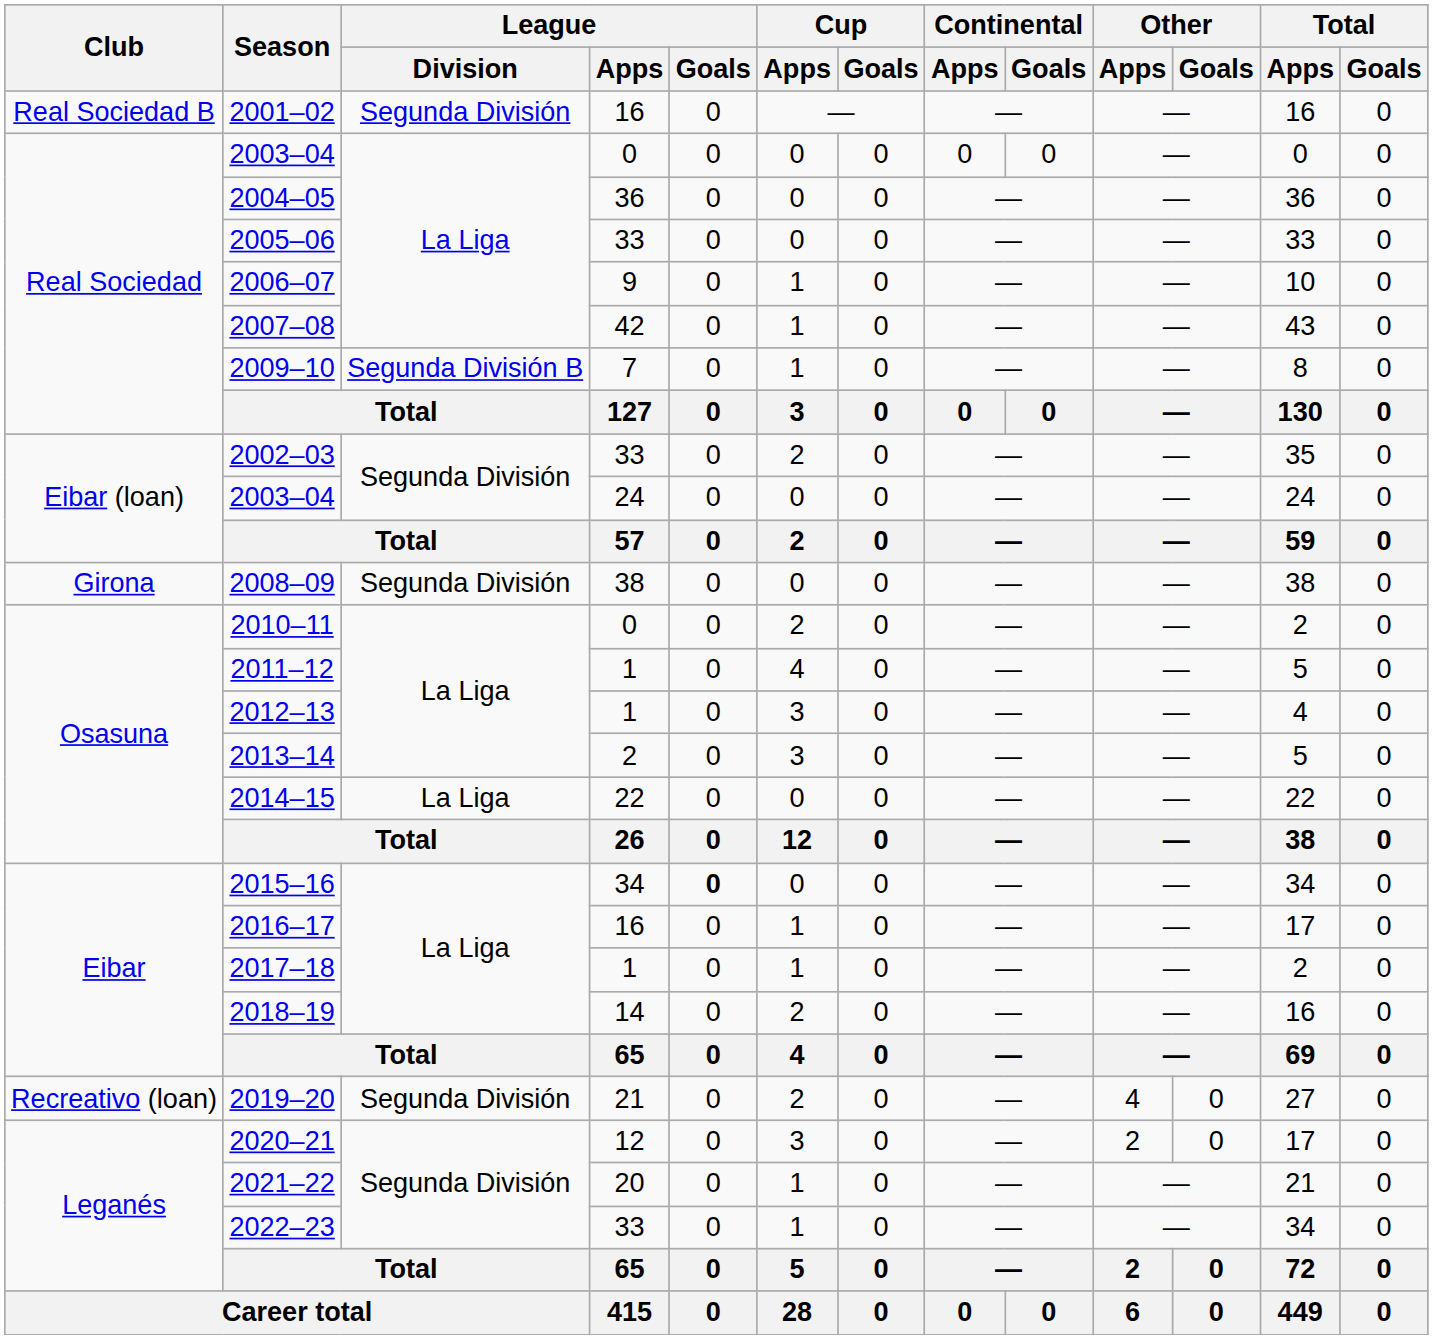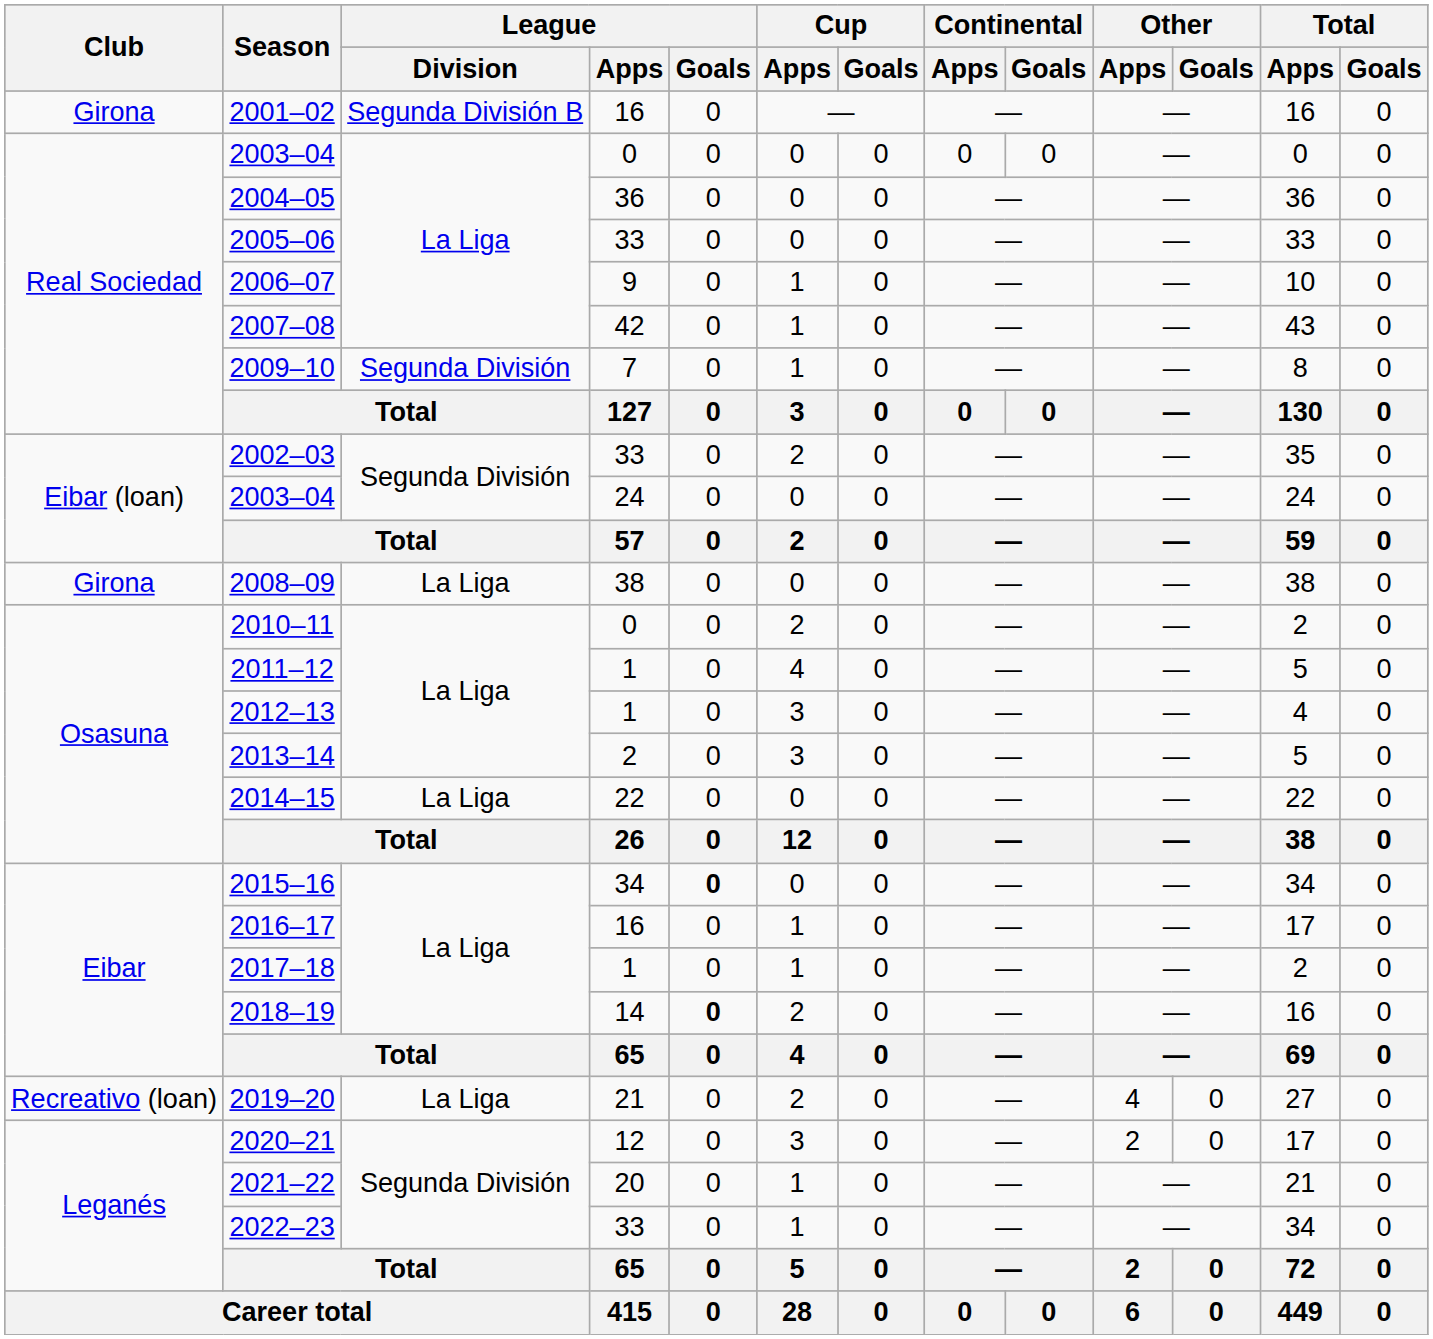2001–02 | Club: Real Sociedad B -> Girona
2001–02 | League / Division: Segunda División -> Segunda División B
2009–10 | League / Division: Segunda División B -> Segunda División
2008–09 | League / Division: Segunda División -> La Liga
2018–19 | League / Goals: normal -> bold
2019–20 | League / Division: Segunda División -> La Liga
